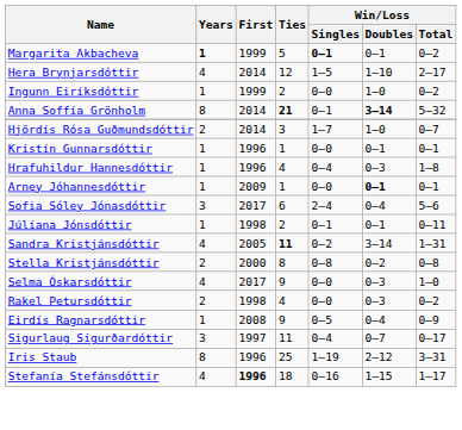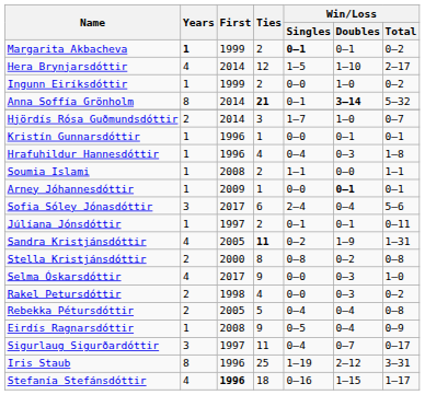Margarita Akbacheva | Ties: 5 -> 2
+ row: Soumia Islami | 1 | 2008 | 2 | 1–1 | 0–0 | 1–1
Júlíana Jónsdóttir | First: 1998 -> 1997
Sandra Kristjánsdóttir | Win/Loss / Doubles: 3–14 -> 1–9
+ row: Rebekka Pétursdóttir | 2 | 2005 | 5 | 0–4 | 0–4 | 0–8
